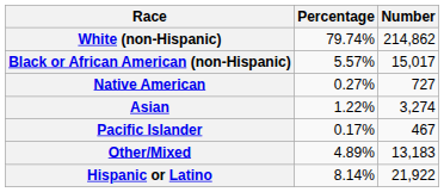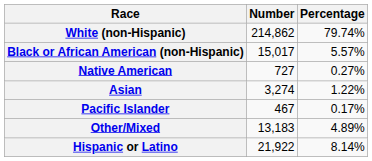columns swapped: Number <-> Percentage
